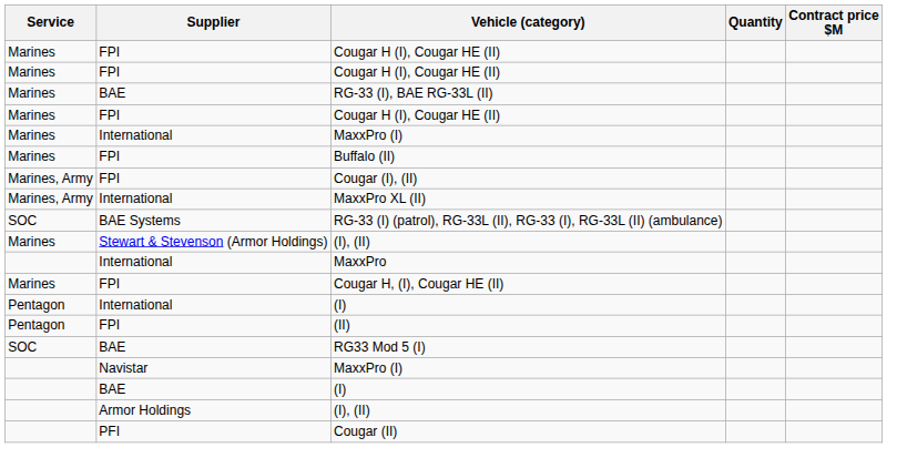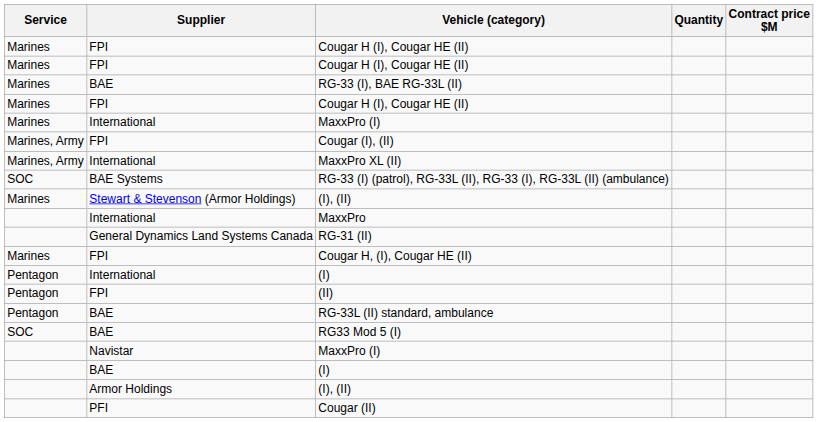- row: Marines | FPI | Buffalo (II)
+ row: General Dynamics Land Systems Canada | RG-31 (II)
+ row: Pentagon | BAE | RG-33L (II) standard, ambulance
